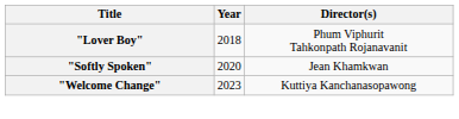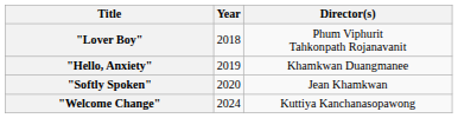+ row: "Hello, Anxiety" | 2019 | Khamkwan Duangmanee
"Welcome Change" | Year: 2023 -> 2024
